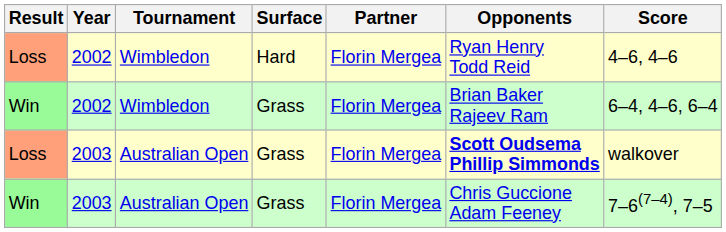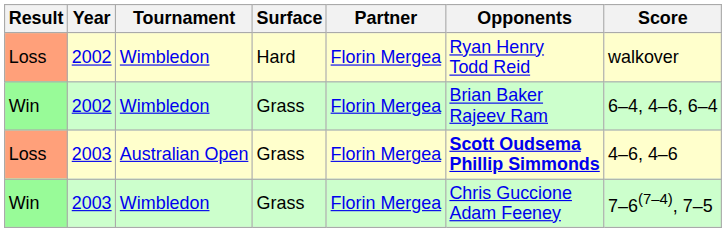Loss / 2002 | Score: 4–6, 4–6 -> walkover
Loss / 2003 | Score: walkover -> 4–6, 4–6
Win / 2003 | Tournament: Australian Open -> Wimbledon
